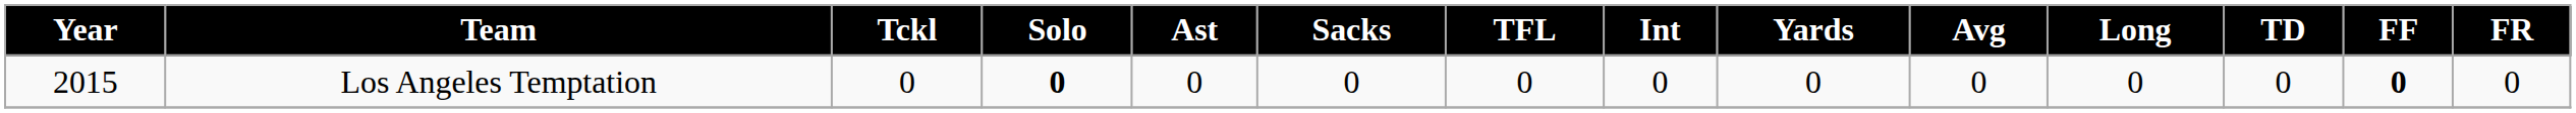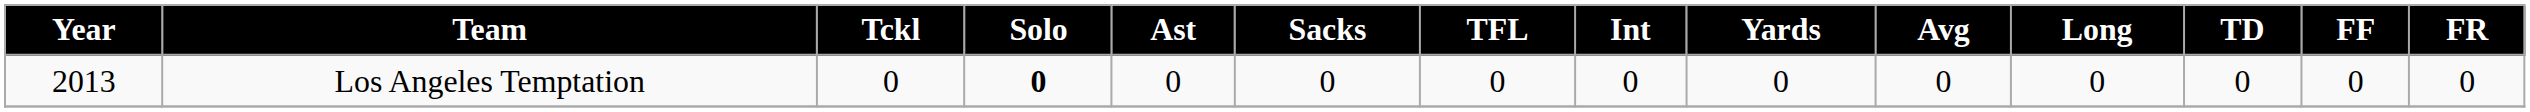Los Angeles Temptation | Year: 2015 -> 2013
Los Angeles Temptation | FF: bold -> normal
